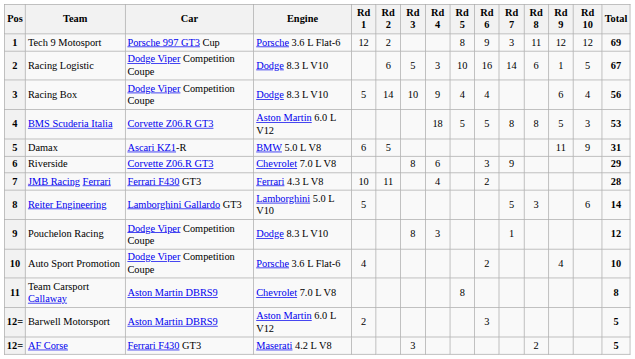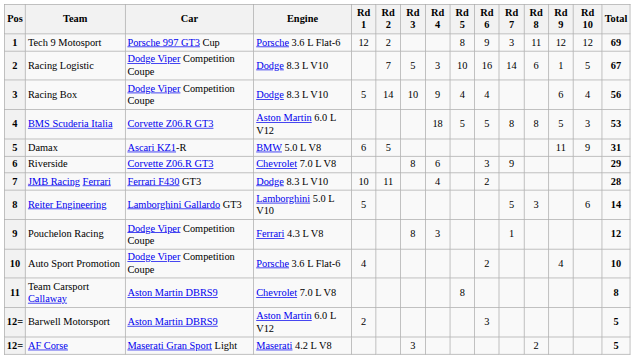Racing Logistic | Rd 2: 6 -> 7
JMB Racing Ferrari | Engine: Ferrari 4.3 L V8 -> Dodge 8.3 L V10
Pouchelon Racing | Engine: Dodge 8.3 L V10 -> Ferrari 4.3 L V8
AF Corse | Car: Ferrari F430 GT3 -> Maserati Gran Sport Light
